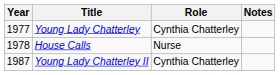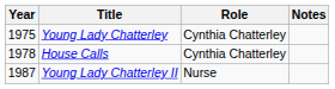Young Lady Chatterley | Year: 1977 -> 1975
House Calls | Role: Nurse -> Cynthia Chatterley
Young Lady Chatterley II | Role: Cynthia Chatterley -> Nurse
